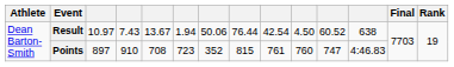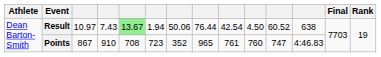Result | column 5: no background -> lightgreen background
Points | column 3: 897 -> 867
Points | column 8: 815 -> 965
